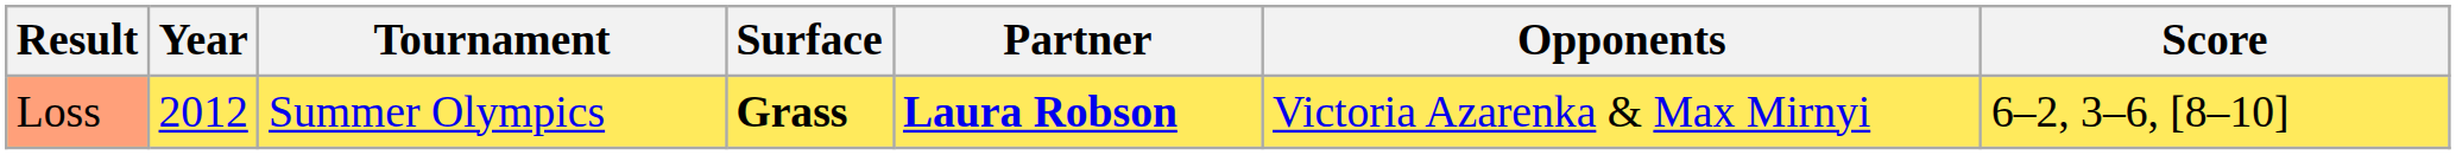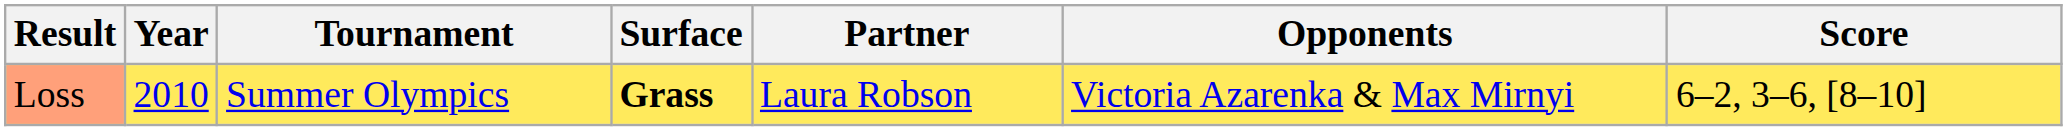Loss | Year: 2012 -> 2010
Loss | Partner: bold -> normal
